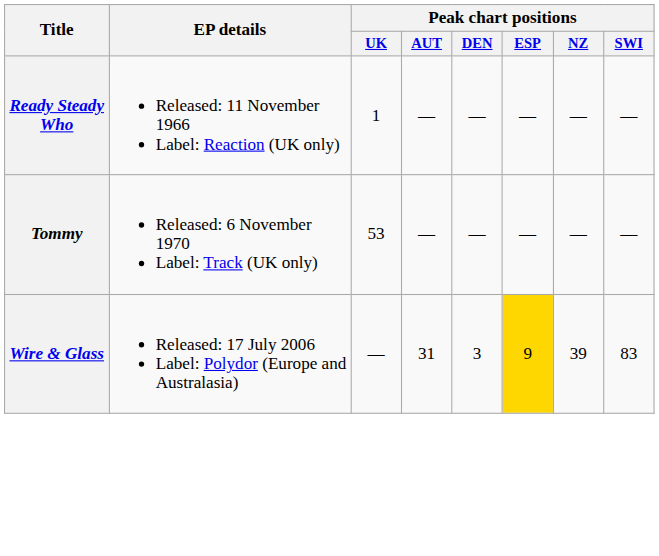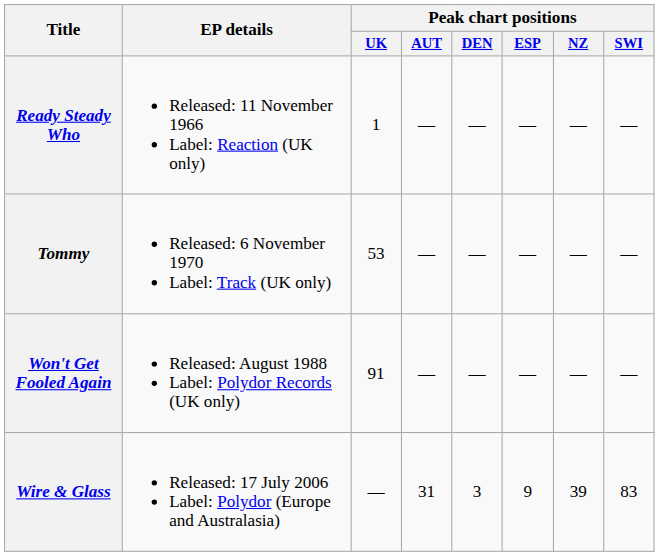+ row: Won't Get Fooled Again | Released: August 1988 Label: Polydor Records (UK only) | 91 | — | — | — | — | —
Wire & Glass | Peak chart positions / ESP: gold background -> no background
